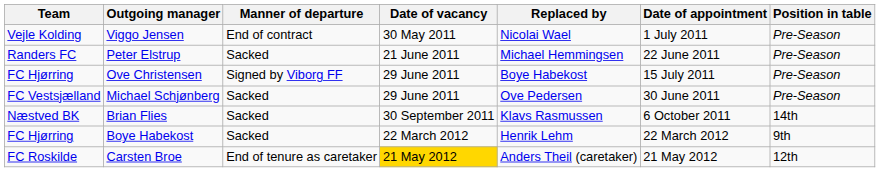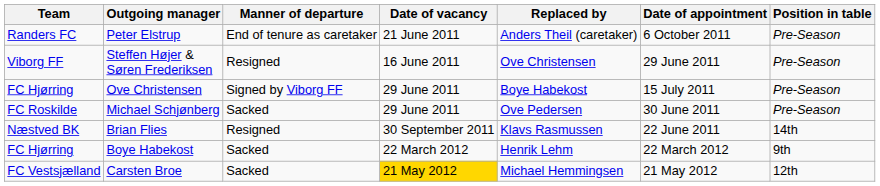- row: Vejle Kolding | Viggo Jensen | End of contract | 30 May 2011 | Nicolai Wael | 1 July 2011 | Pre-Season
Peter Elstrup | Manner of departure: Sacked -> End of tenure as caretaker
Peter Elstrup | Replaced by: Michael Hemmingsen -> Anders Theil (caretaker)
Peter Elstrup | Date of appointment: 22 June 2011 -> 6 October 2011
+ row: Viborg FF | Steffen Højer & Søren Frederiksen | Resigned | 16 June 2011 | Ove Christensen | 29 June 2011 | Pre-Season
Michael Schjønberg | Team: FC Vestsjælland -> FC Roskilde
Brian Flies | Manner of departure: Sacked -> Resigned
Brian Flies | Date of appointment: 6 October 2011 -> 22 June 2011
Carsten Broe | Team: FC Roskilde -> FC Vestsjælland
Carsten Broe | Manner of departure: End of tenure as caretaker -> Sacked
Carsten Broe | Replaced by: Anders Theil (caretaker) -> Michael Hemmingsen
